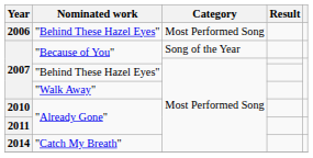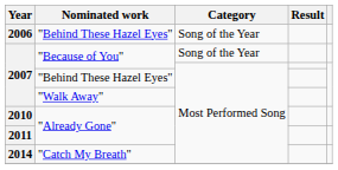2006 | Category: Most Performed Song -> Song of the Year
